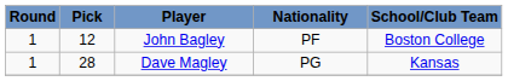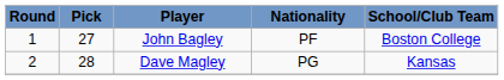John Bagley | Pick: 12 -> 27
Dave Magley | Round: 1 -> 2
